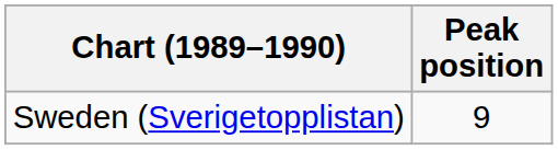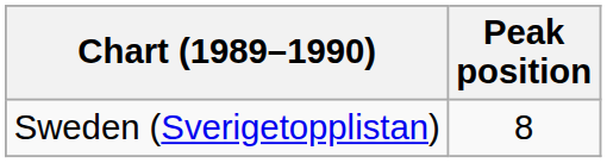Sweden (Sverigetopplistan) | Peak position: 9 -> 8
